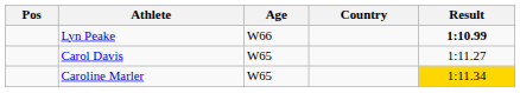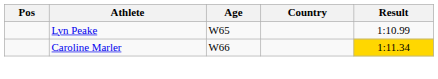Lyn Peake | Age: W66 -> W65
Lyn Peake | Result: bold -> normal
- row: Carol Davis | W65 | 1:11.27
Caroline Marler | Age: W65 -> W66
